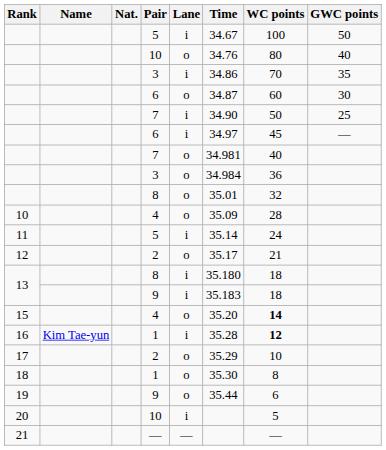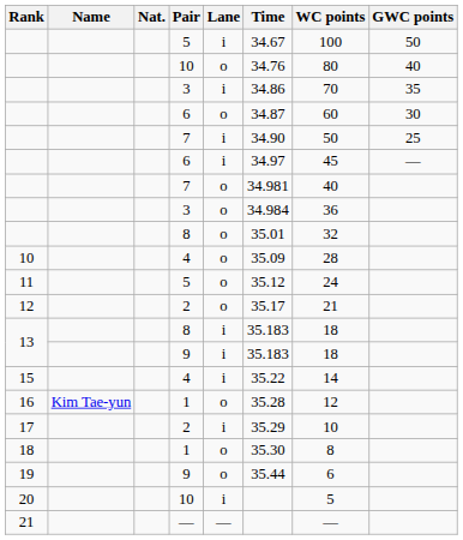11 | Lane: i -> o
11 | Time: 35.14 -> 35.12
13 / 8 | Time: 35.180 -> 35.183
15 | Lane: o -> i
15 | Time: 35.20 -> 35.22
15 | WC points: bold -> normal
16 | Lane: i -> o
16 | WC points: bold -> normal
17 | Lane: o -> i
